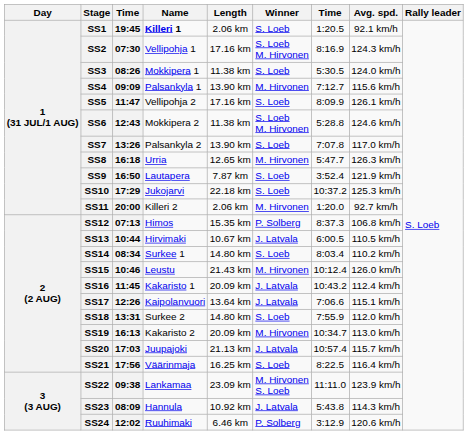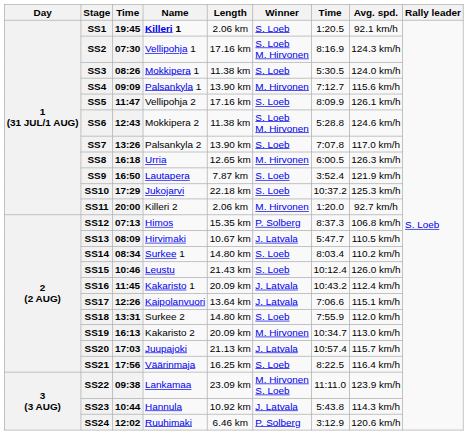SS8 | column 7: 5:47.7 -> 6:00.5
SS13 | column 3: 10:44 -> 08:09
SS13 | column 7: 6:00.5 -> 5:47.7
SS15 | Winner: M. Hirvonen -> S. Loeb
SS23 | column 3: 08:09 -> 10:44
